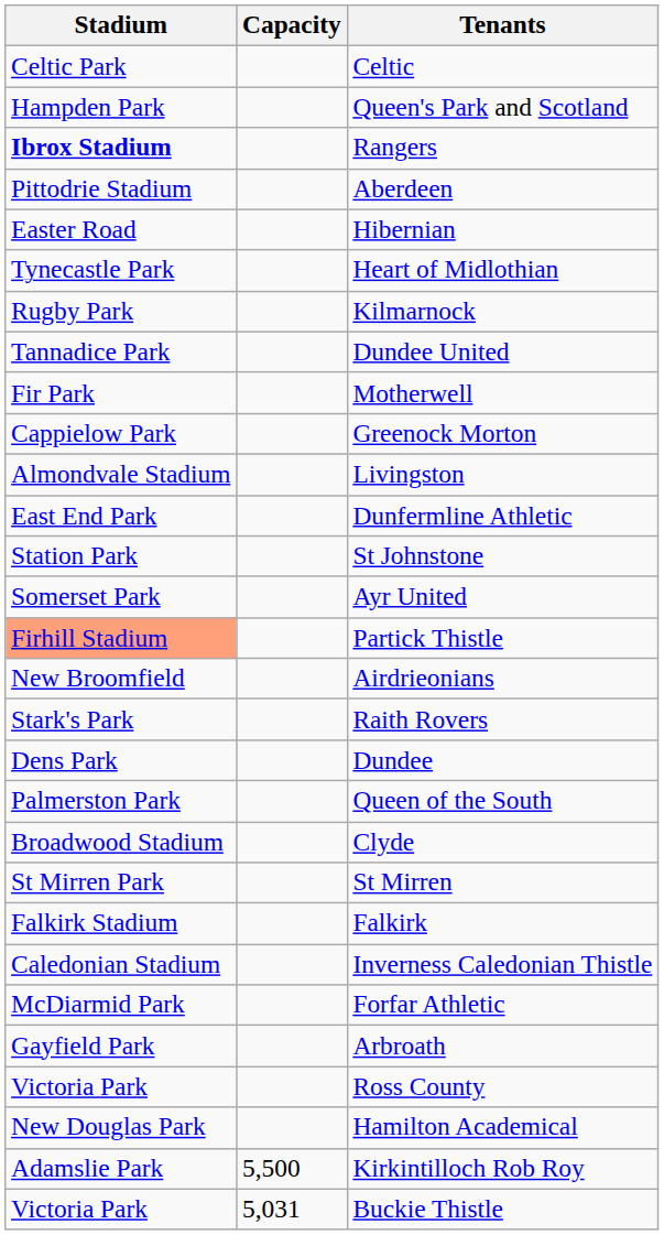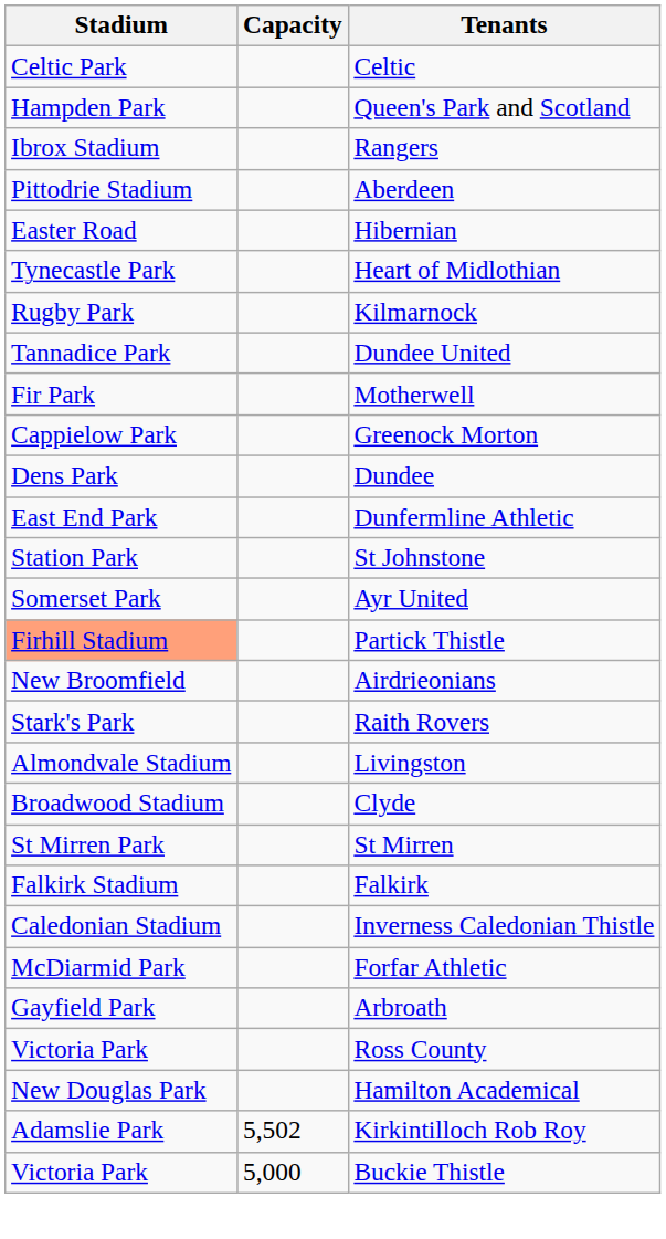Rangers | Stadium: bold -> normal
rows swapped: Dundee <-> Livingston
- row: Palmerston Park | Queen of the South
Kirkintilloch Rob Roy | Capacity: 5,500 -> 5,502
Buckie Thistle | Capacity: 5,031 -> 5,000
